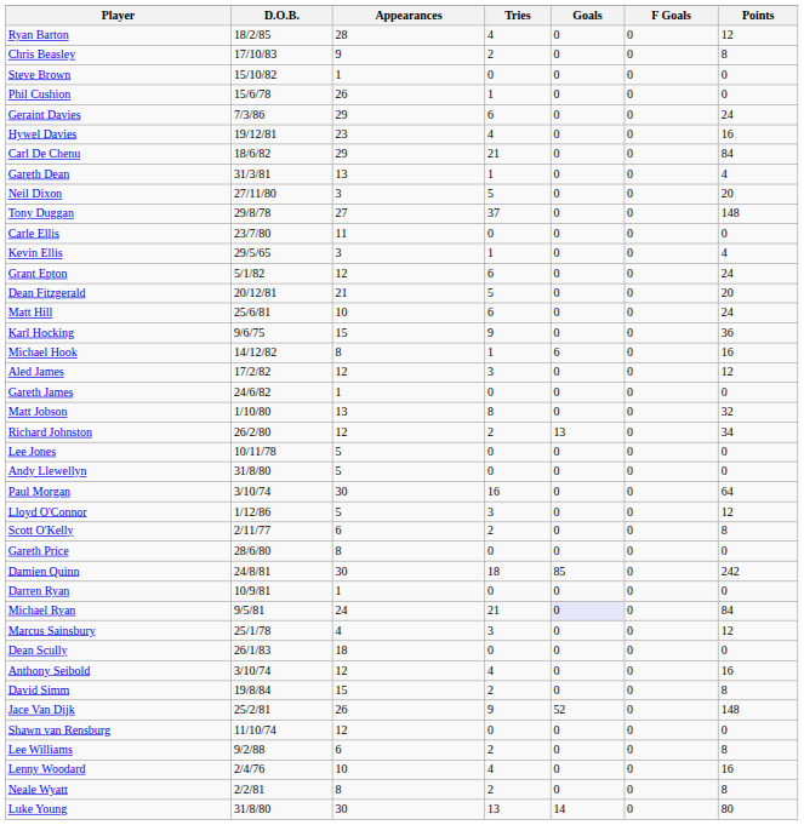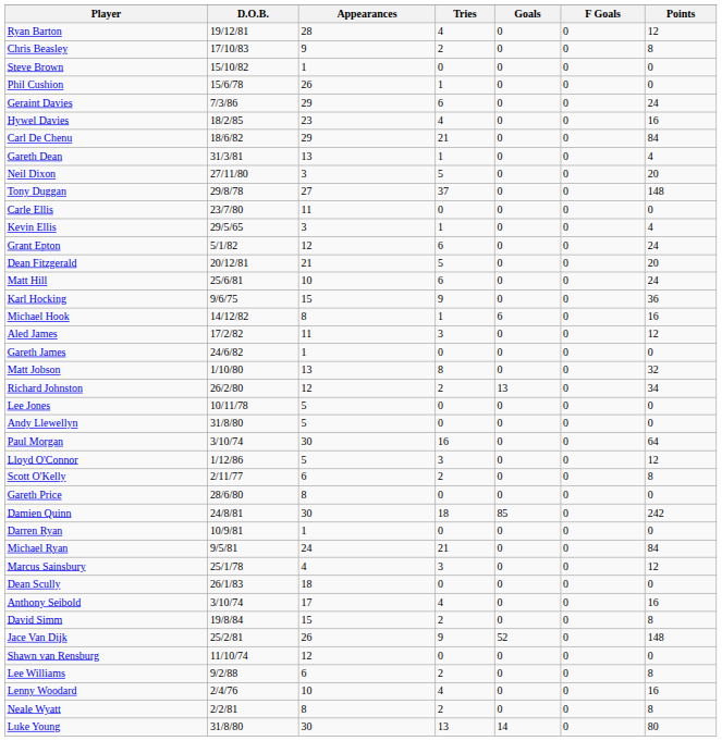Ryan Barton | D.O.B.: 18/2/85 -> 19/12/81
Hywel Davies | D.O.B.: 19/12/81 -> 18/2/85
Aled James | Appearances: 12 -> 11
Michael Ryan | Goals: lavender background -> no background
Anthony Seibold | Appearances: 12 -> 17
